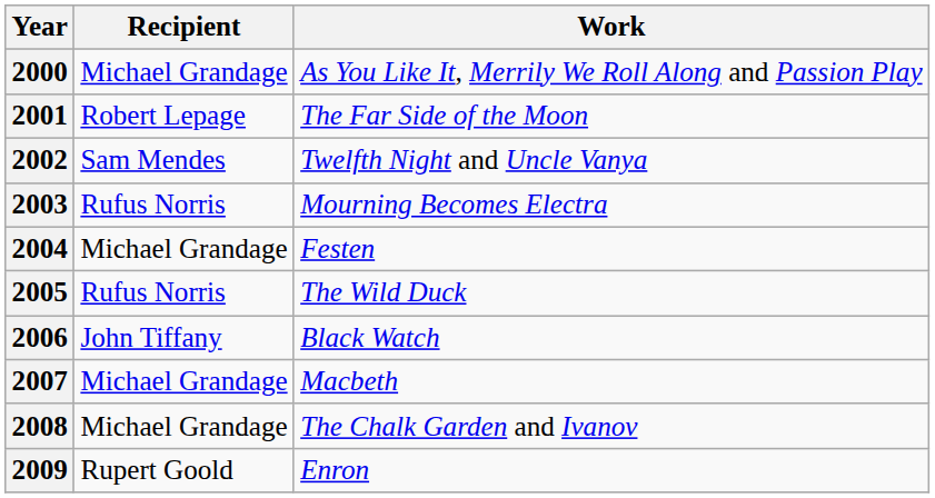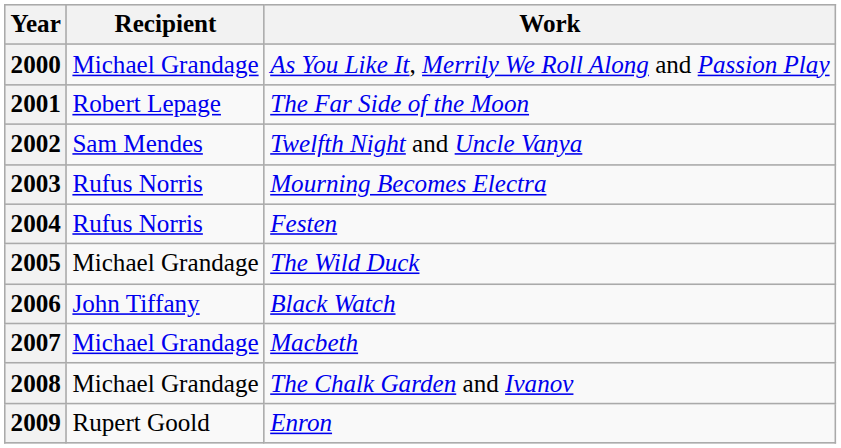2004 | Recipient: Michael Grandage -> Rufus Norris
2005 | Recipient: Rufus Norris -> Michael Grandage
